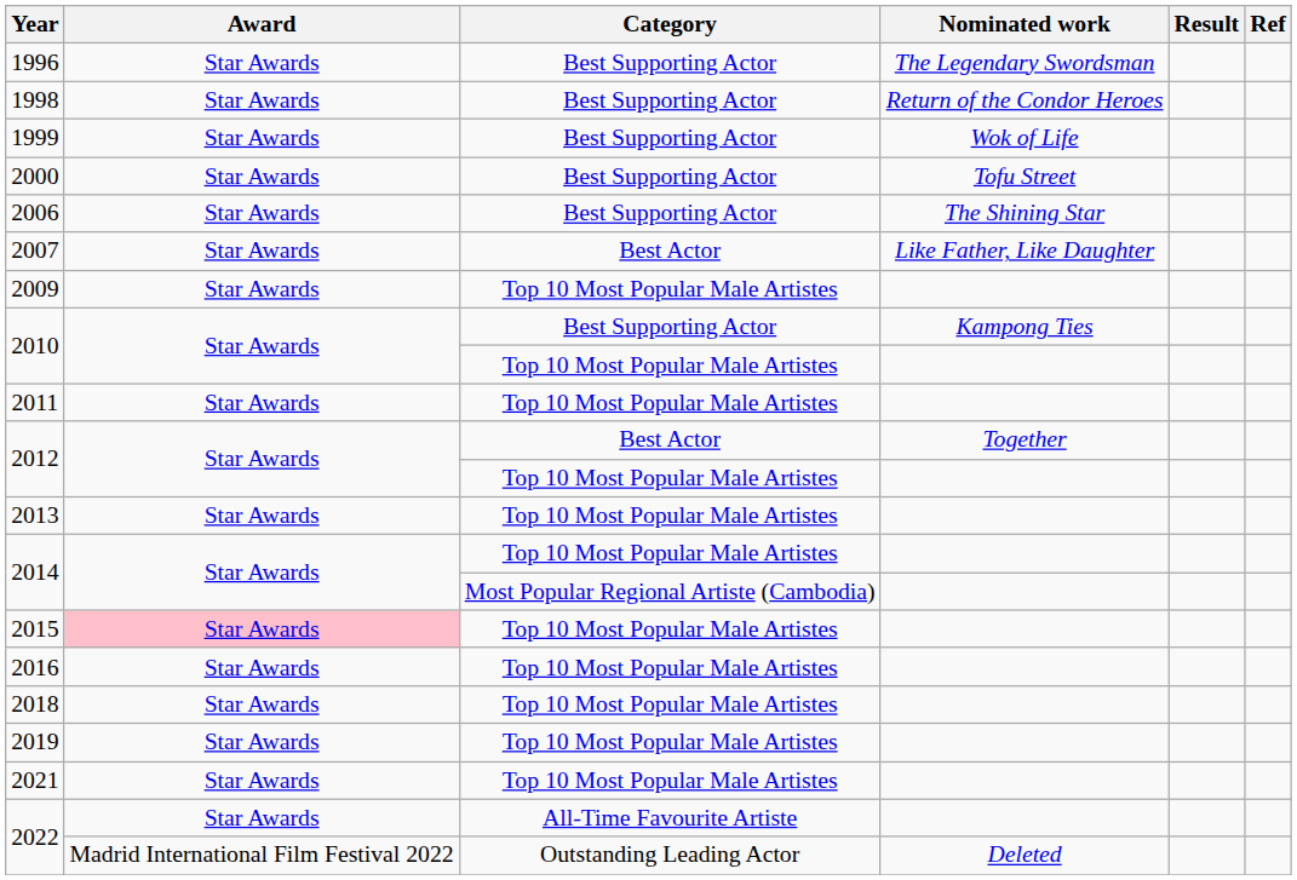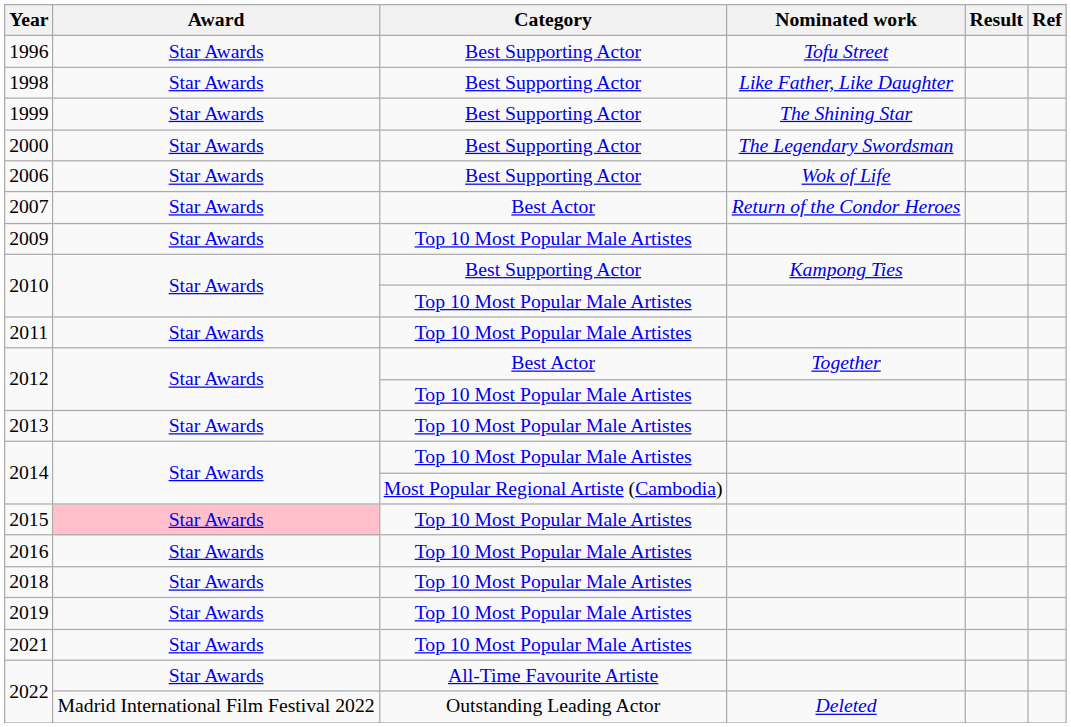1996 | Nominated work: The Legendary Swordsman -> Tofu Street
1998 | Nominated work: Return of the Condor Heroes -> Like Father, Like Daughter
1999 | Nominated work: Wok of Life -> The Shining Star
2000 | Nominated work: Tofu Street -> The Legendary Swordsman
2006 | Nominated work: The Shining Star -> Wok of Life
2007 | Nominated work: Like Father, Like Daughter -> Return of the Condor Heroes
